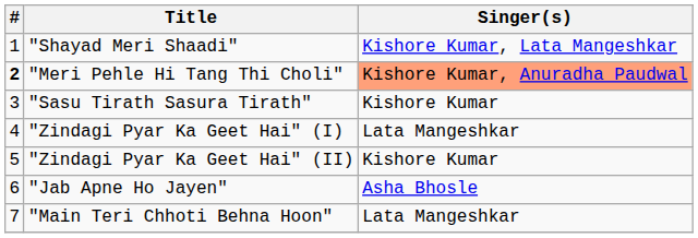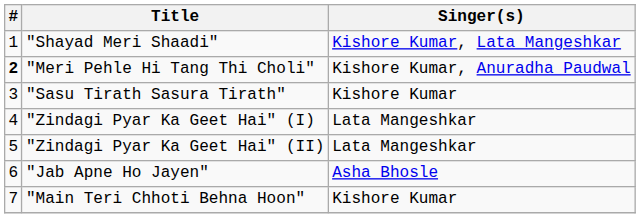"Meri Pehle Hi Tang Thi Choli" | Singer(s): lightsalmon background -> no background
"Zindagi Pyar Ka Geet Hai" (II) | Singer(s): Kishore Kumar -> Lata Mangeshkar
"Main Teri Chhoti Behna Hoon" | Singer(s): Lata Mangeshkar -> Kishore Kumar
